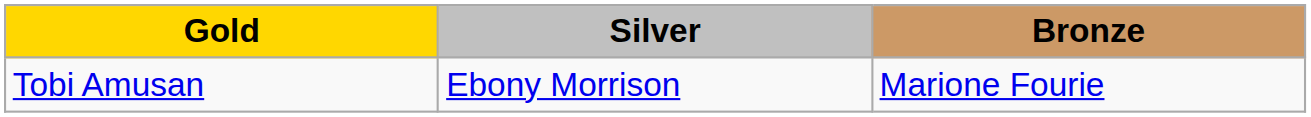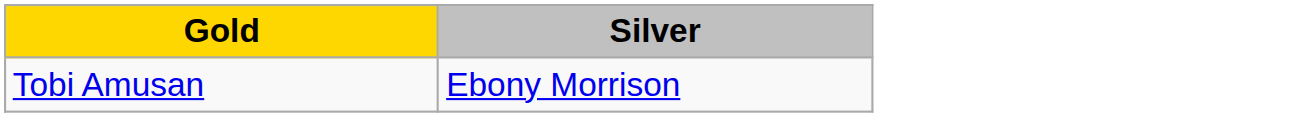- column: Bronze | Marione Fourie
